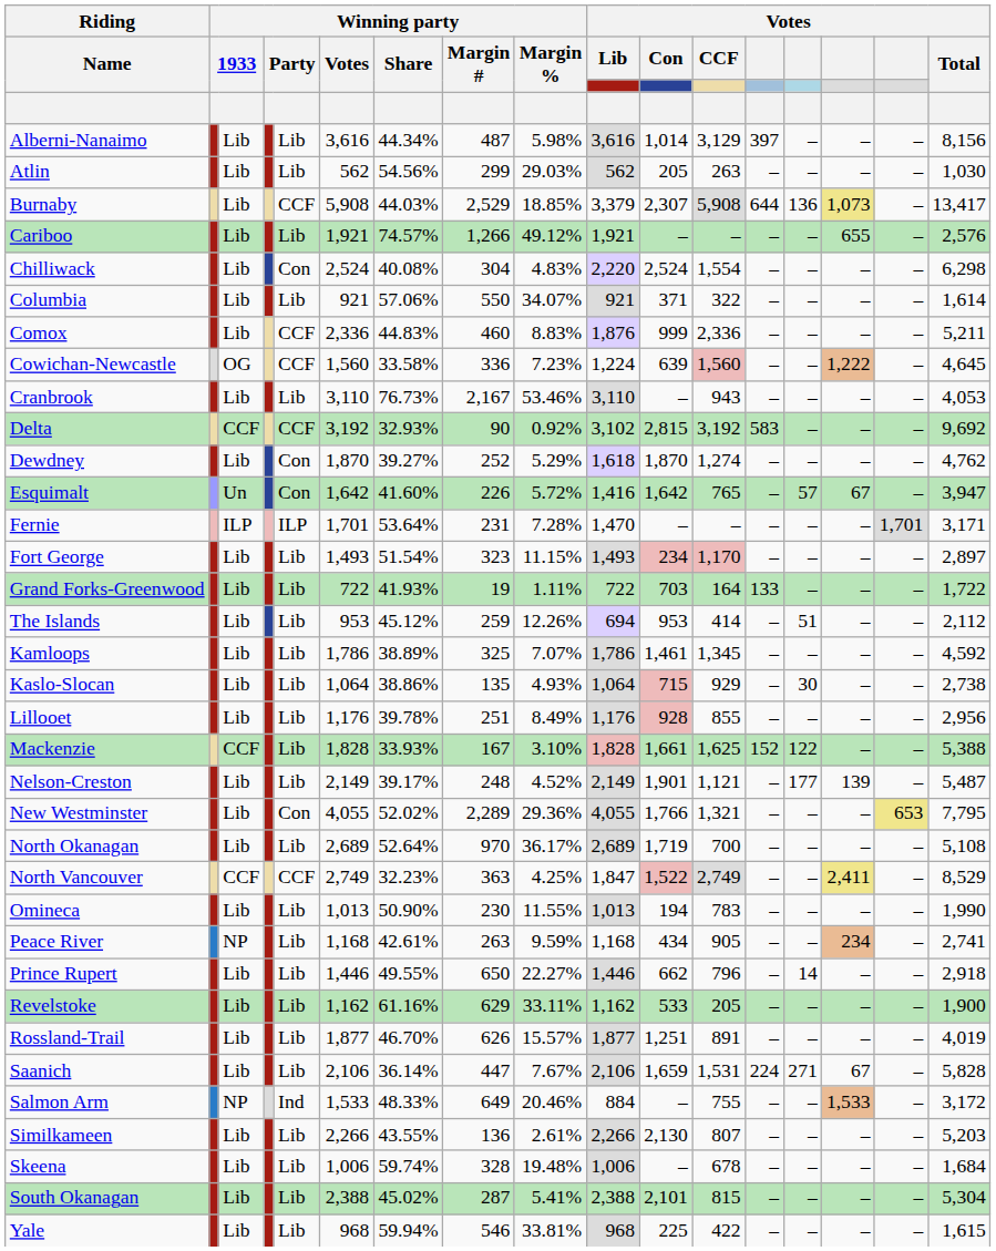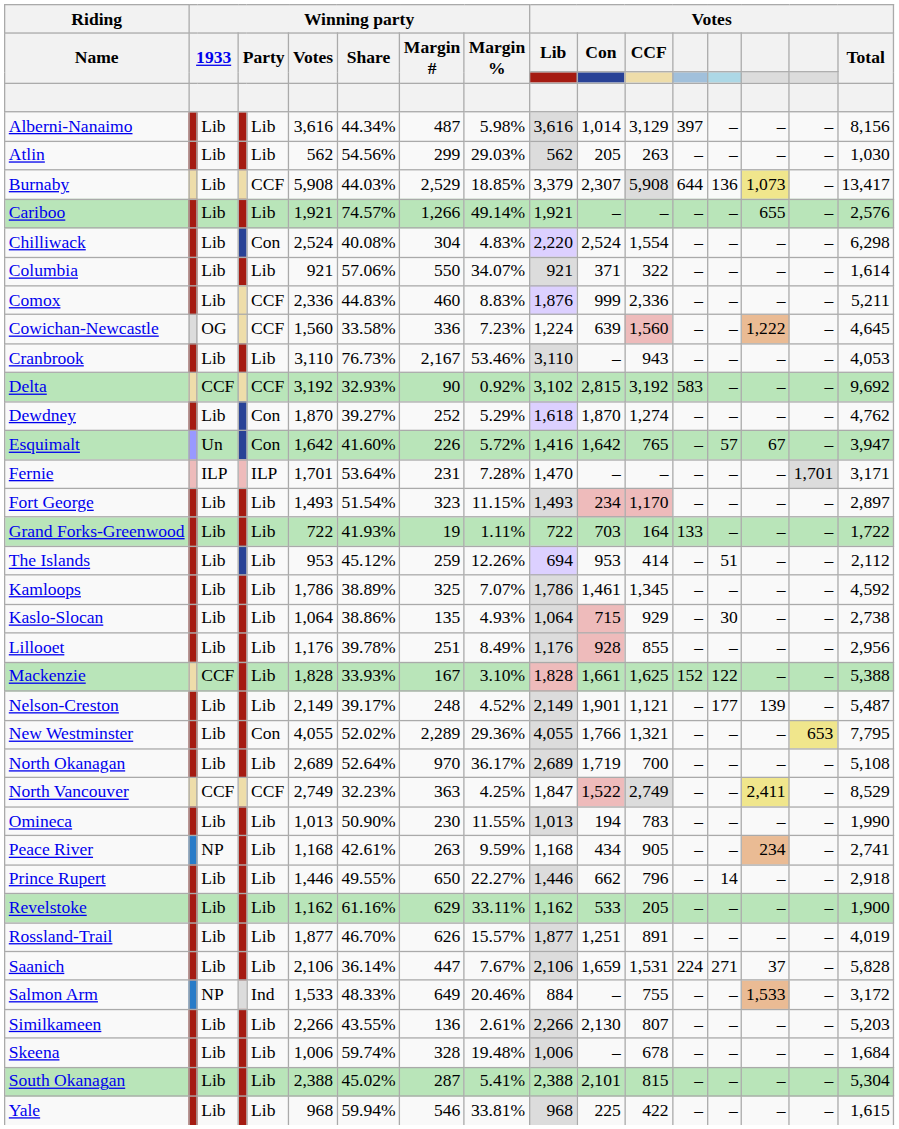Cariboo | Winning party / Margin %: 49.12% -> 49.14%
Saanich | column 15: 67 -> 37
